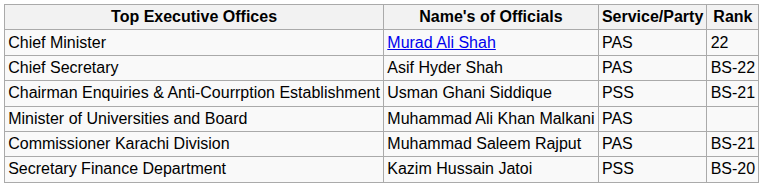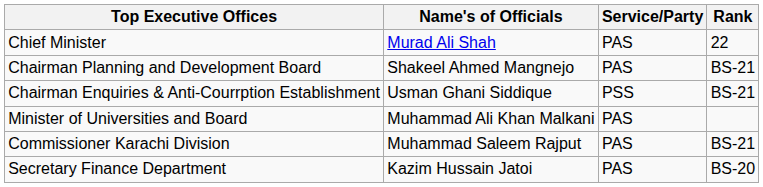- row: Chief Secretary | Asif Hyder Shah | PAS | BS-22
+ row: Chairman Planning and Development Board | Shakeel Ahmed Mangnejo | PAS | BS-21
Secretary Finance Department | Service/Party: PSS -> PAS
